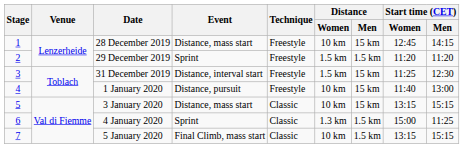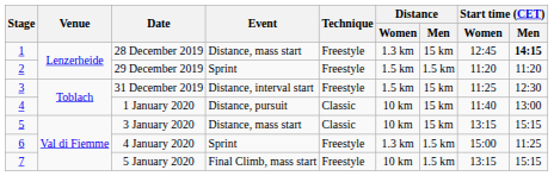28 December 2019 | Distance / Women: 10 km -> 1.3 km
28 December 2019 | Start time (CET) / Men: normal -> bold
1 January 2020 | Technique: Freestyle -> Classic
4 January 2020 | Technique: Classic -> Freestyle
5 January 2020 | Technique: Classic -> Freestyle
